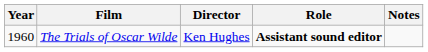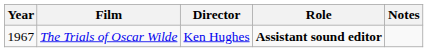The Trials of Oscar Wilde | Year: 1960 -> 1967
